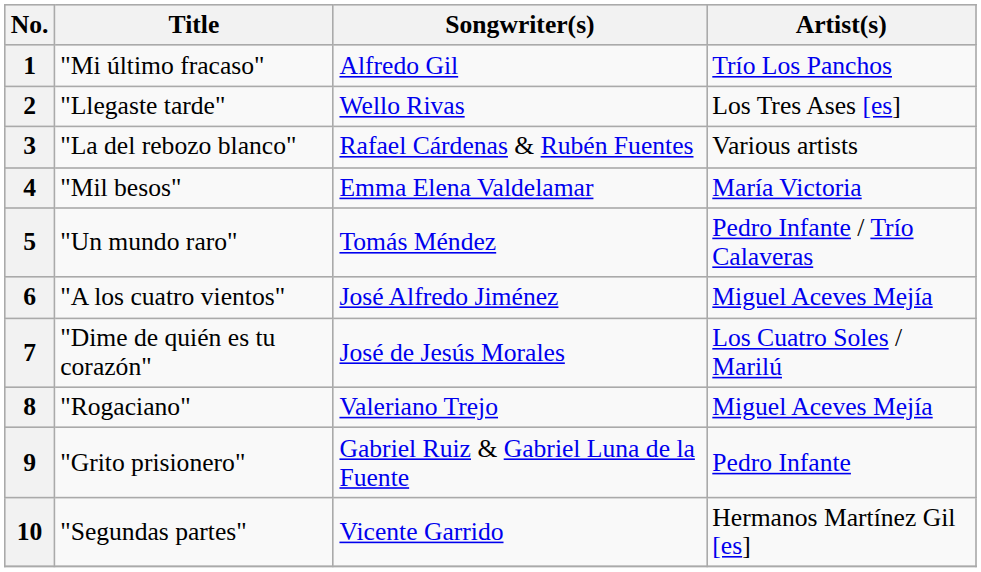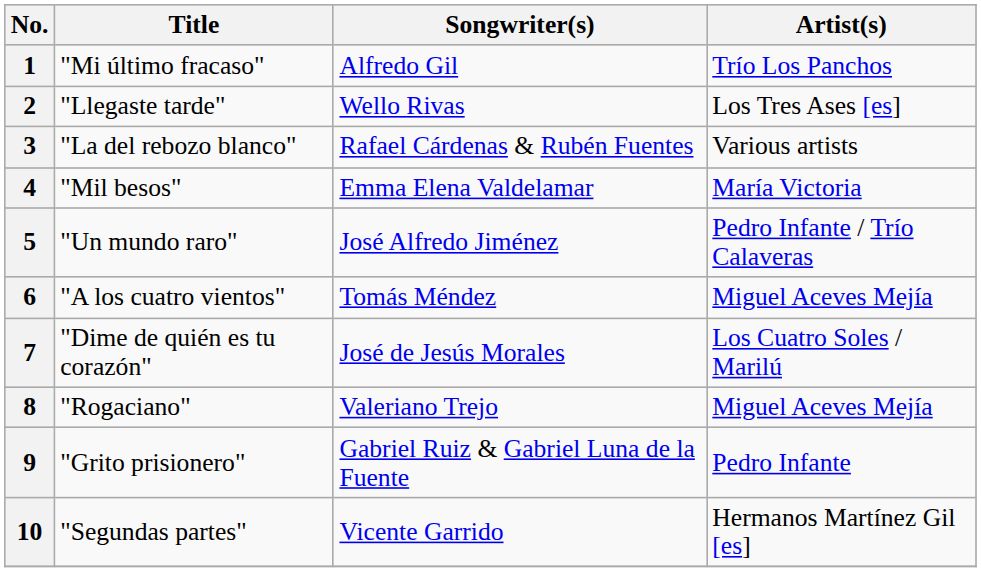5 | Songwriter(s): Tomás Méndez -> José Alfredo Jiménez
6 | Songwriter(s): José Alfredo Jiménez -> Tomás Méndez
